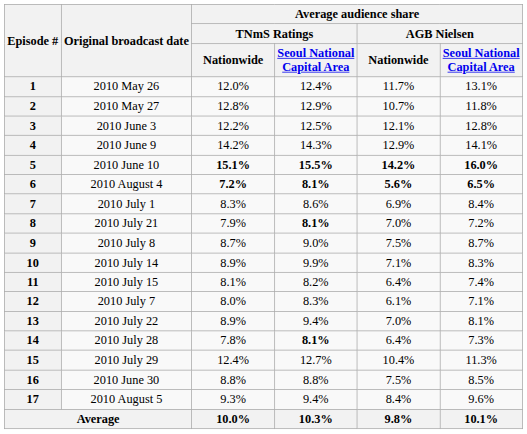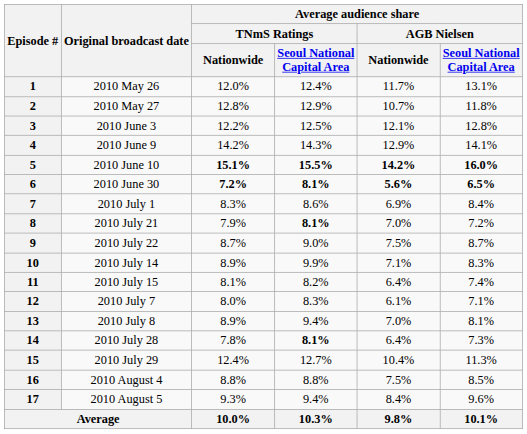6 | Original broadcast date: 2010 August 4 -> 2010 June 30
9 | Original broadcast date: 2010 July 8 -> 2010 July 22
13 | Original broadcast date: 2010 July 22 -> 2010 July 8
16 | Original broadcast date: 2010 June 30 -> 2010 August 4
